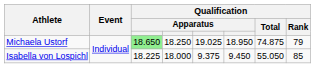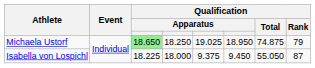Isabella von Lospichl | Qualification / Rank: 85 -> 87
